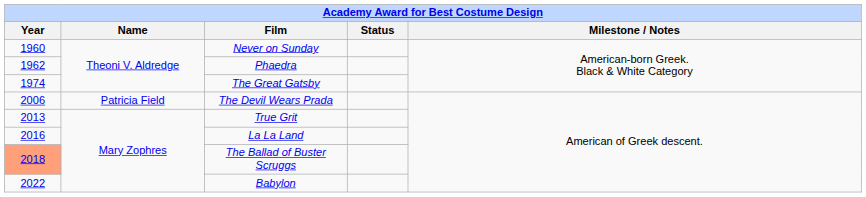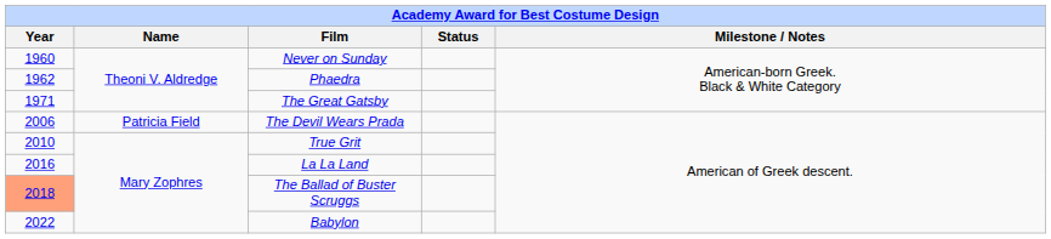The Great Gatsby | Year: 1974 -> 1971
True Grit | Year: 2013 -> 2010
